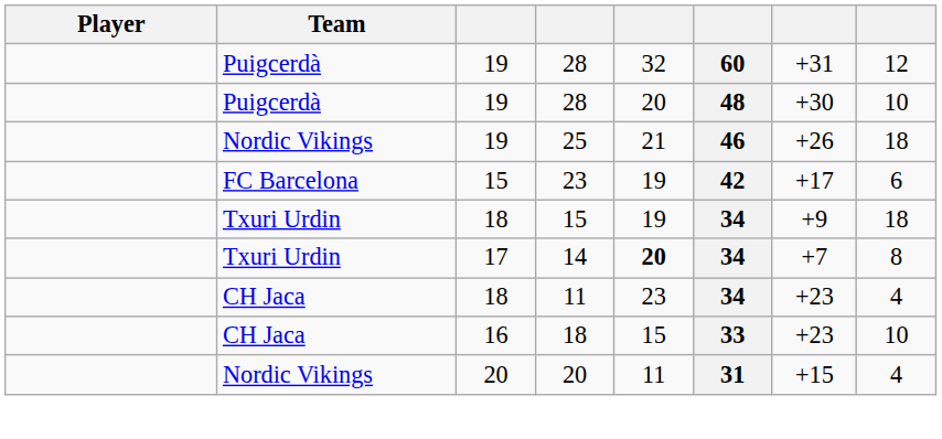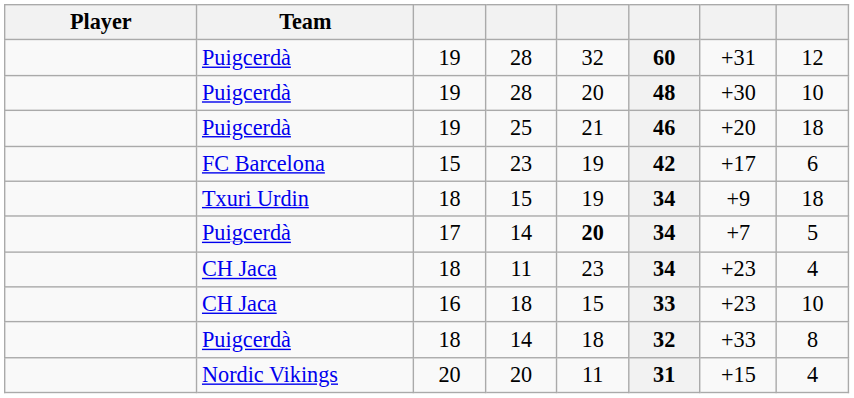25 | Team: Nordic Vikings -> Puigcerdà
25 | column 7: +26 -> +20
17 / 14 | Team: Txuri Urdin -> Puigcerdà
17 / 14 | column 8: 8 -> 5
+ row: Puigcerdà | 18 | 14 | 18 | 32 | +33 | 8
